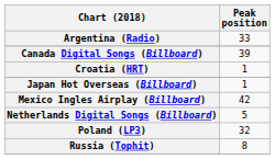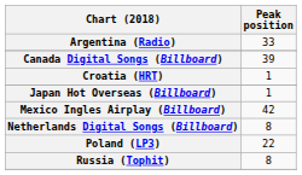Netherlands Digital Songs (Billboard) | Peak position: 5 -> 8
Poland (LP3) | Peak position: 32 -> 22
